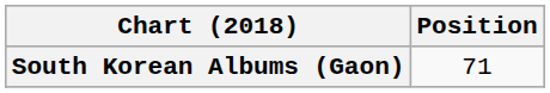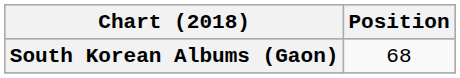South Korean Albums (Gaon) | Position: 71 -> 68
